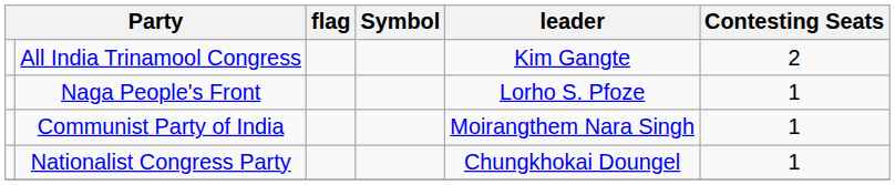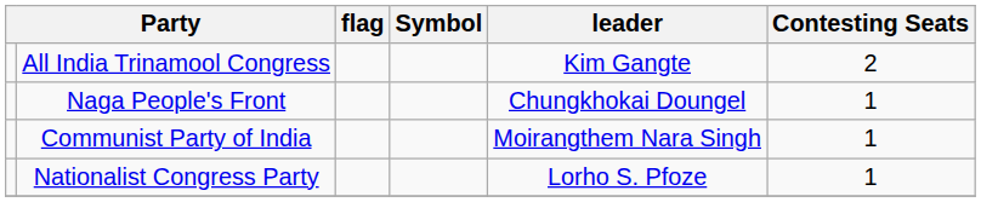Naga People's Front | leader: Lorho S. Pfoze -> Chungkhokai Doungel
Nationalist Congress Party | leader: Chungkhokai Doungel -> Lorho S. Pfoze
